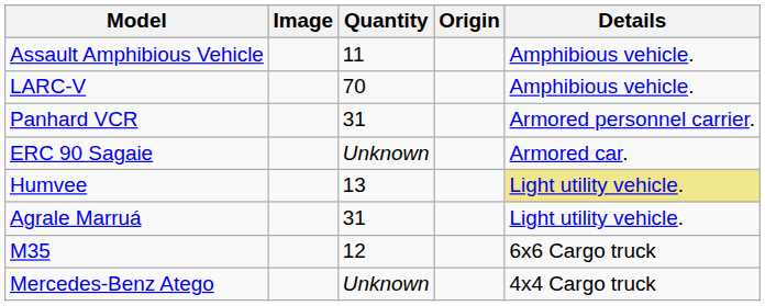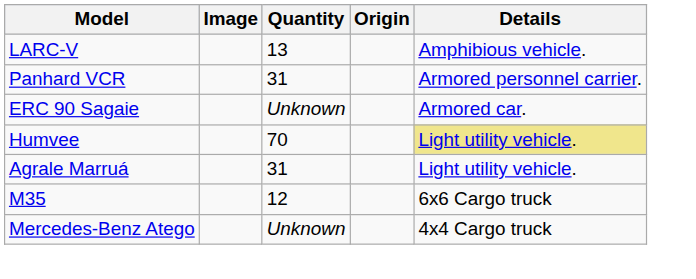- row: Assault Amphibious Vehicle | 11 | Amphibious vehicle.
LARC-V | Quantity: 70 -> 13
Humvee | Quantity: 13 -> 70
